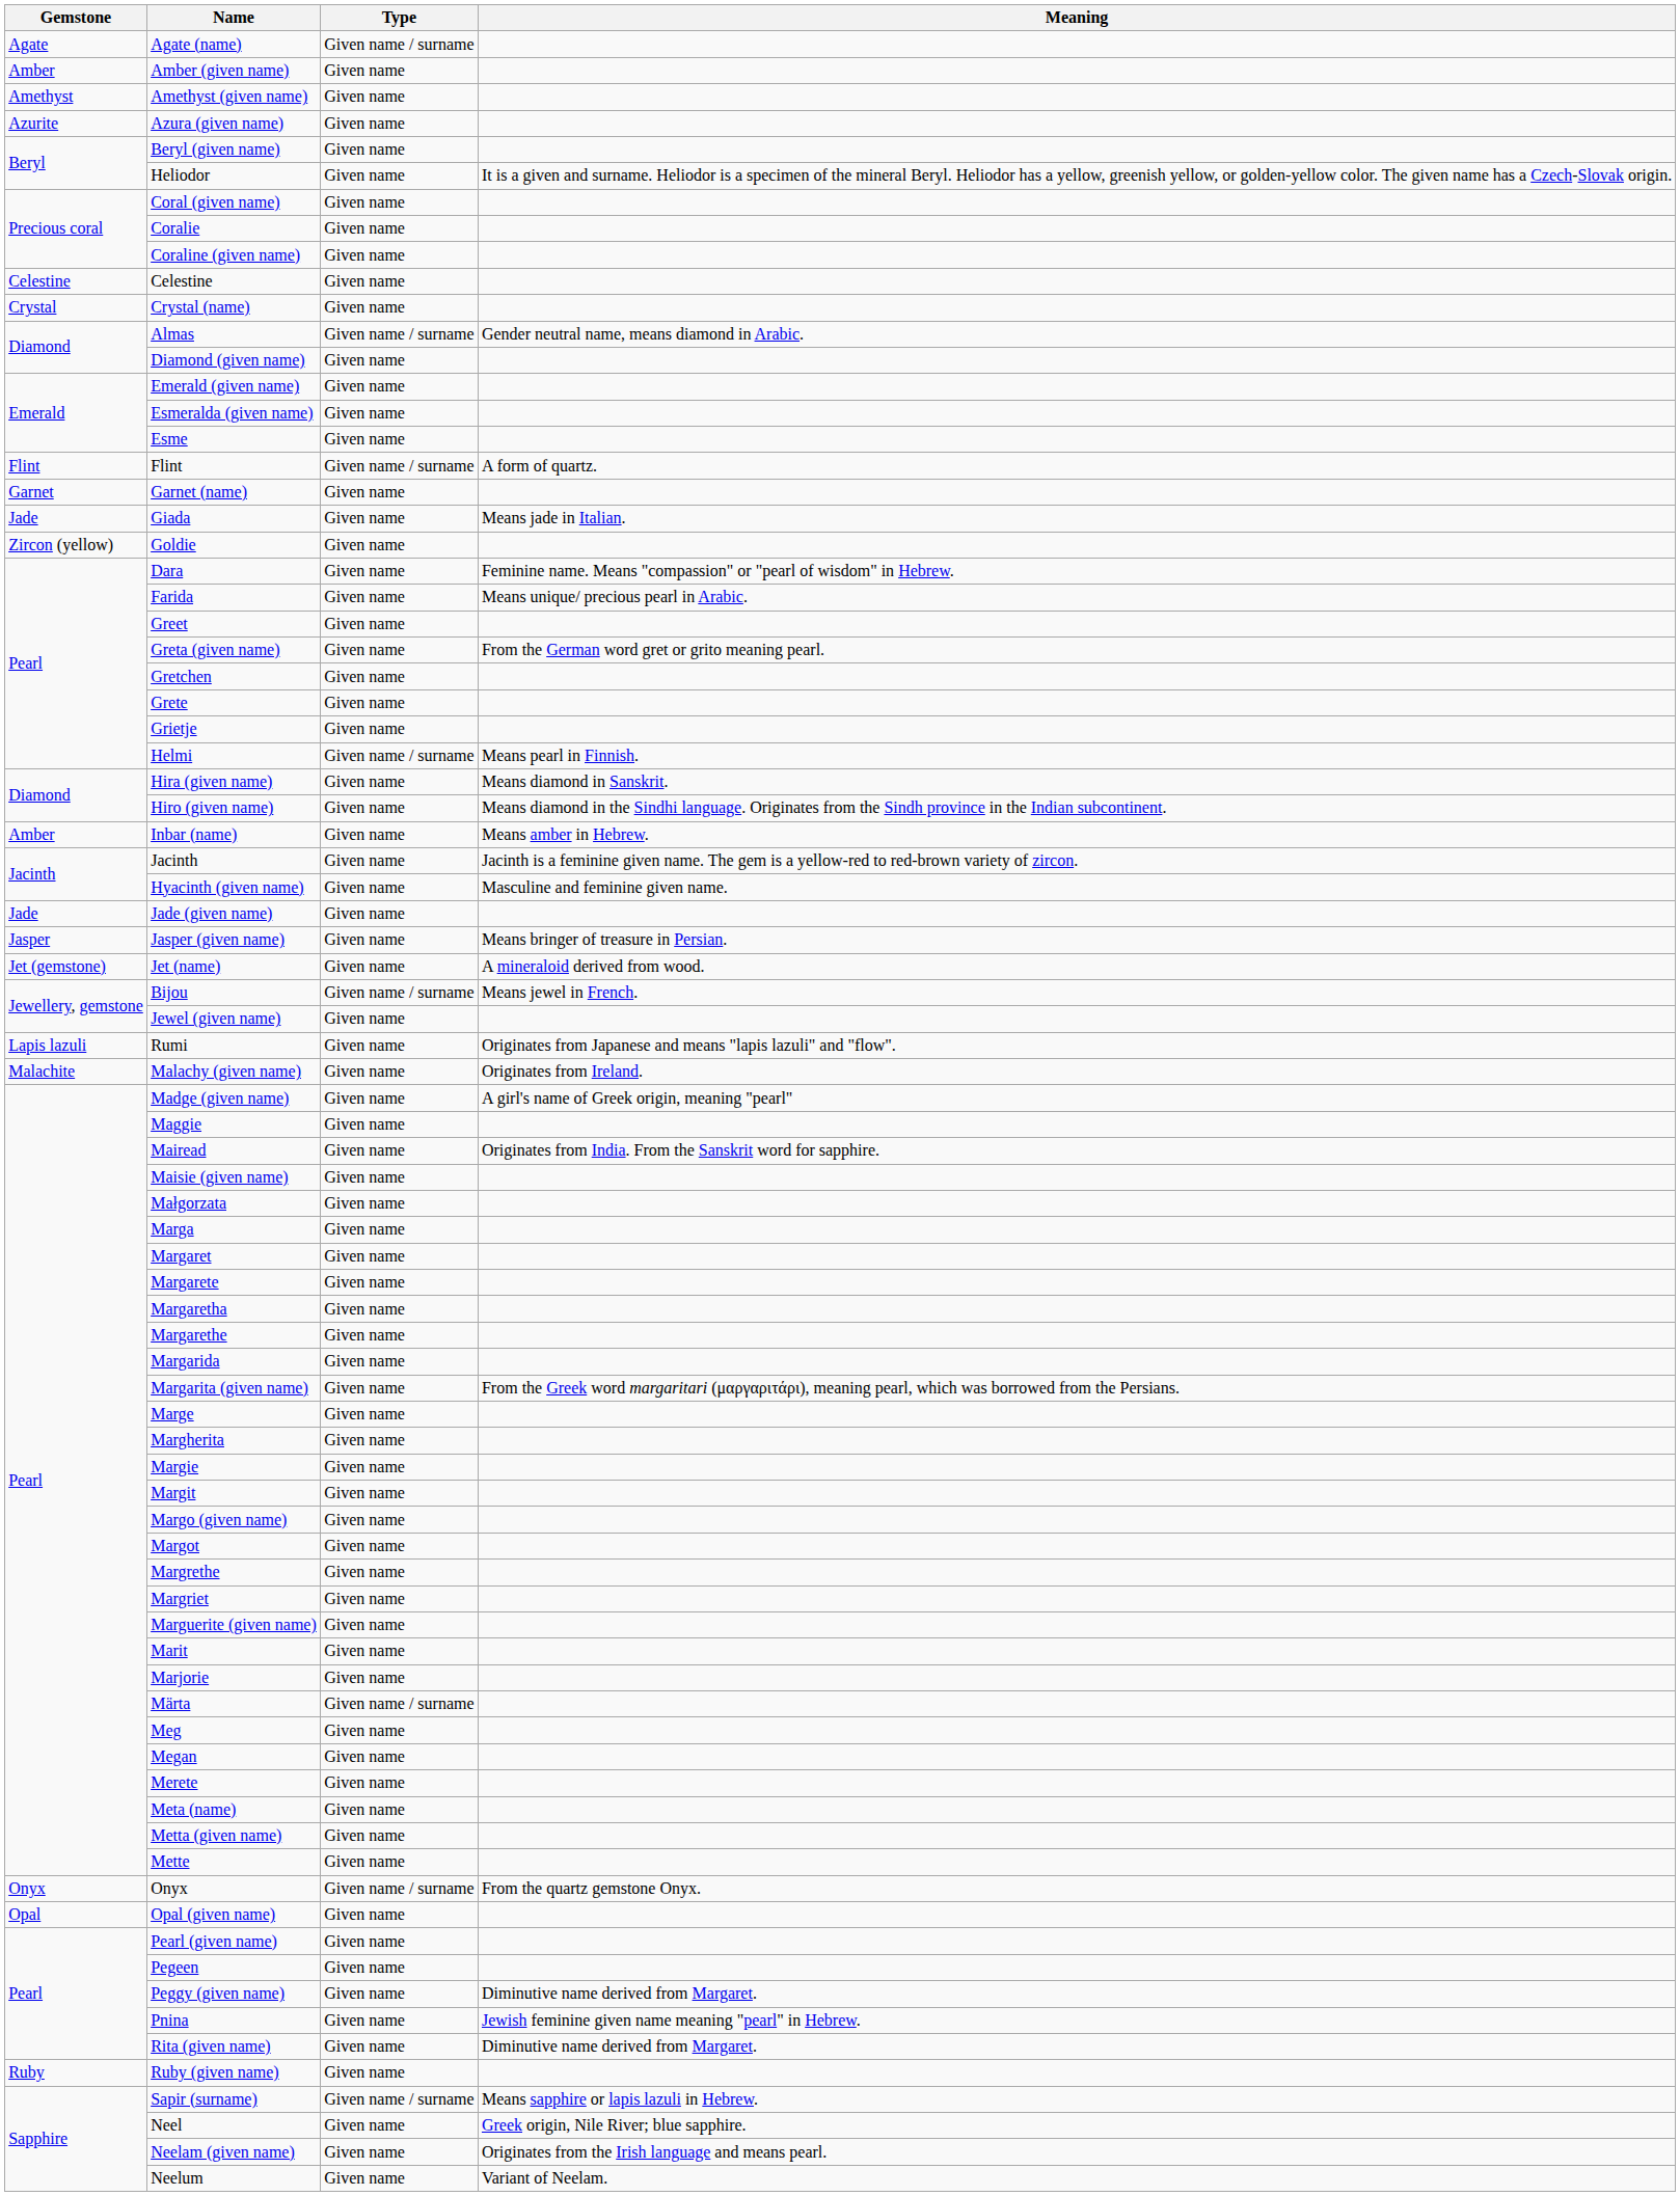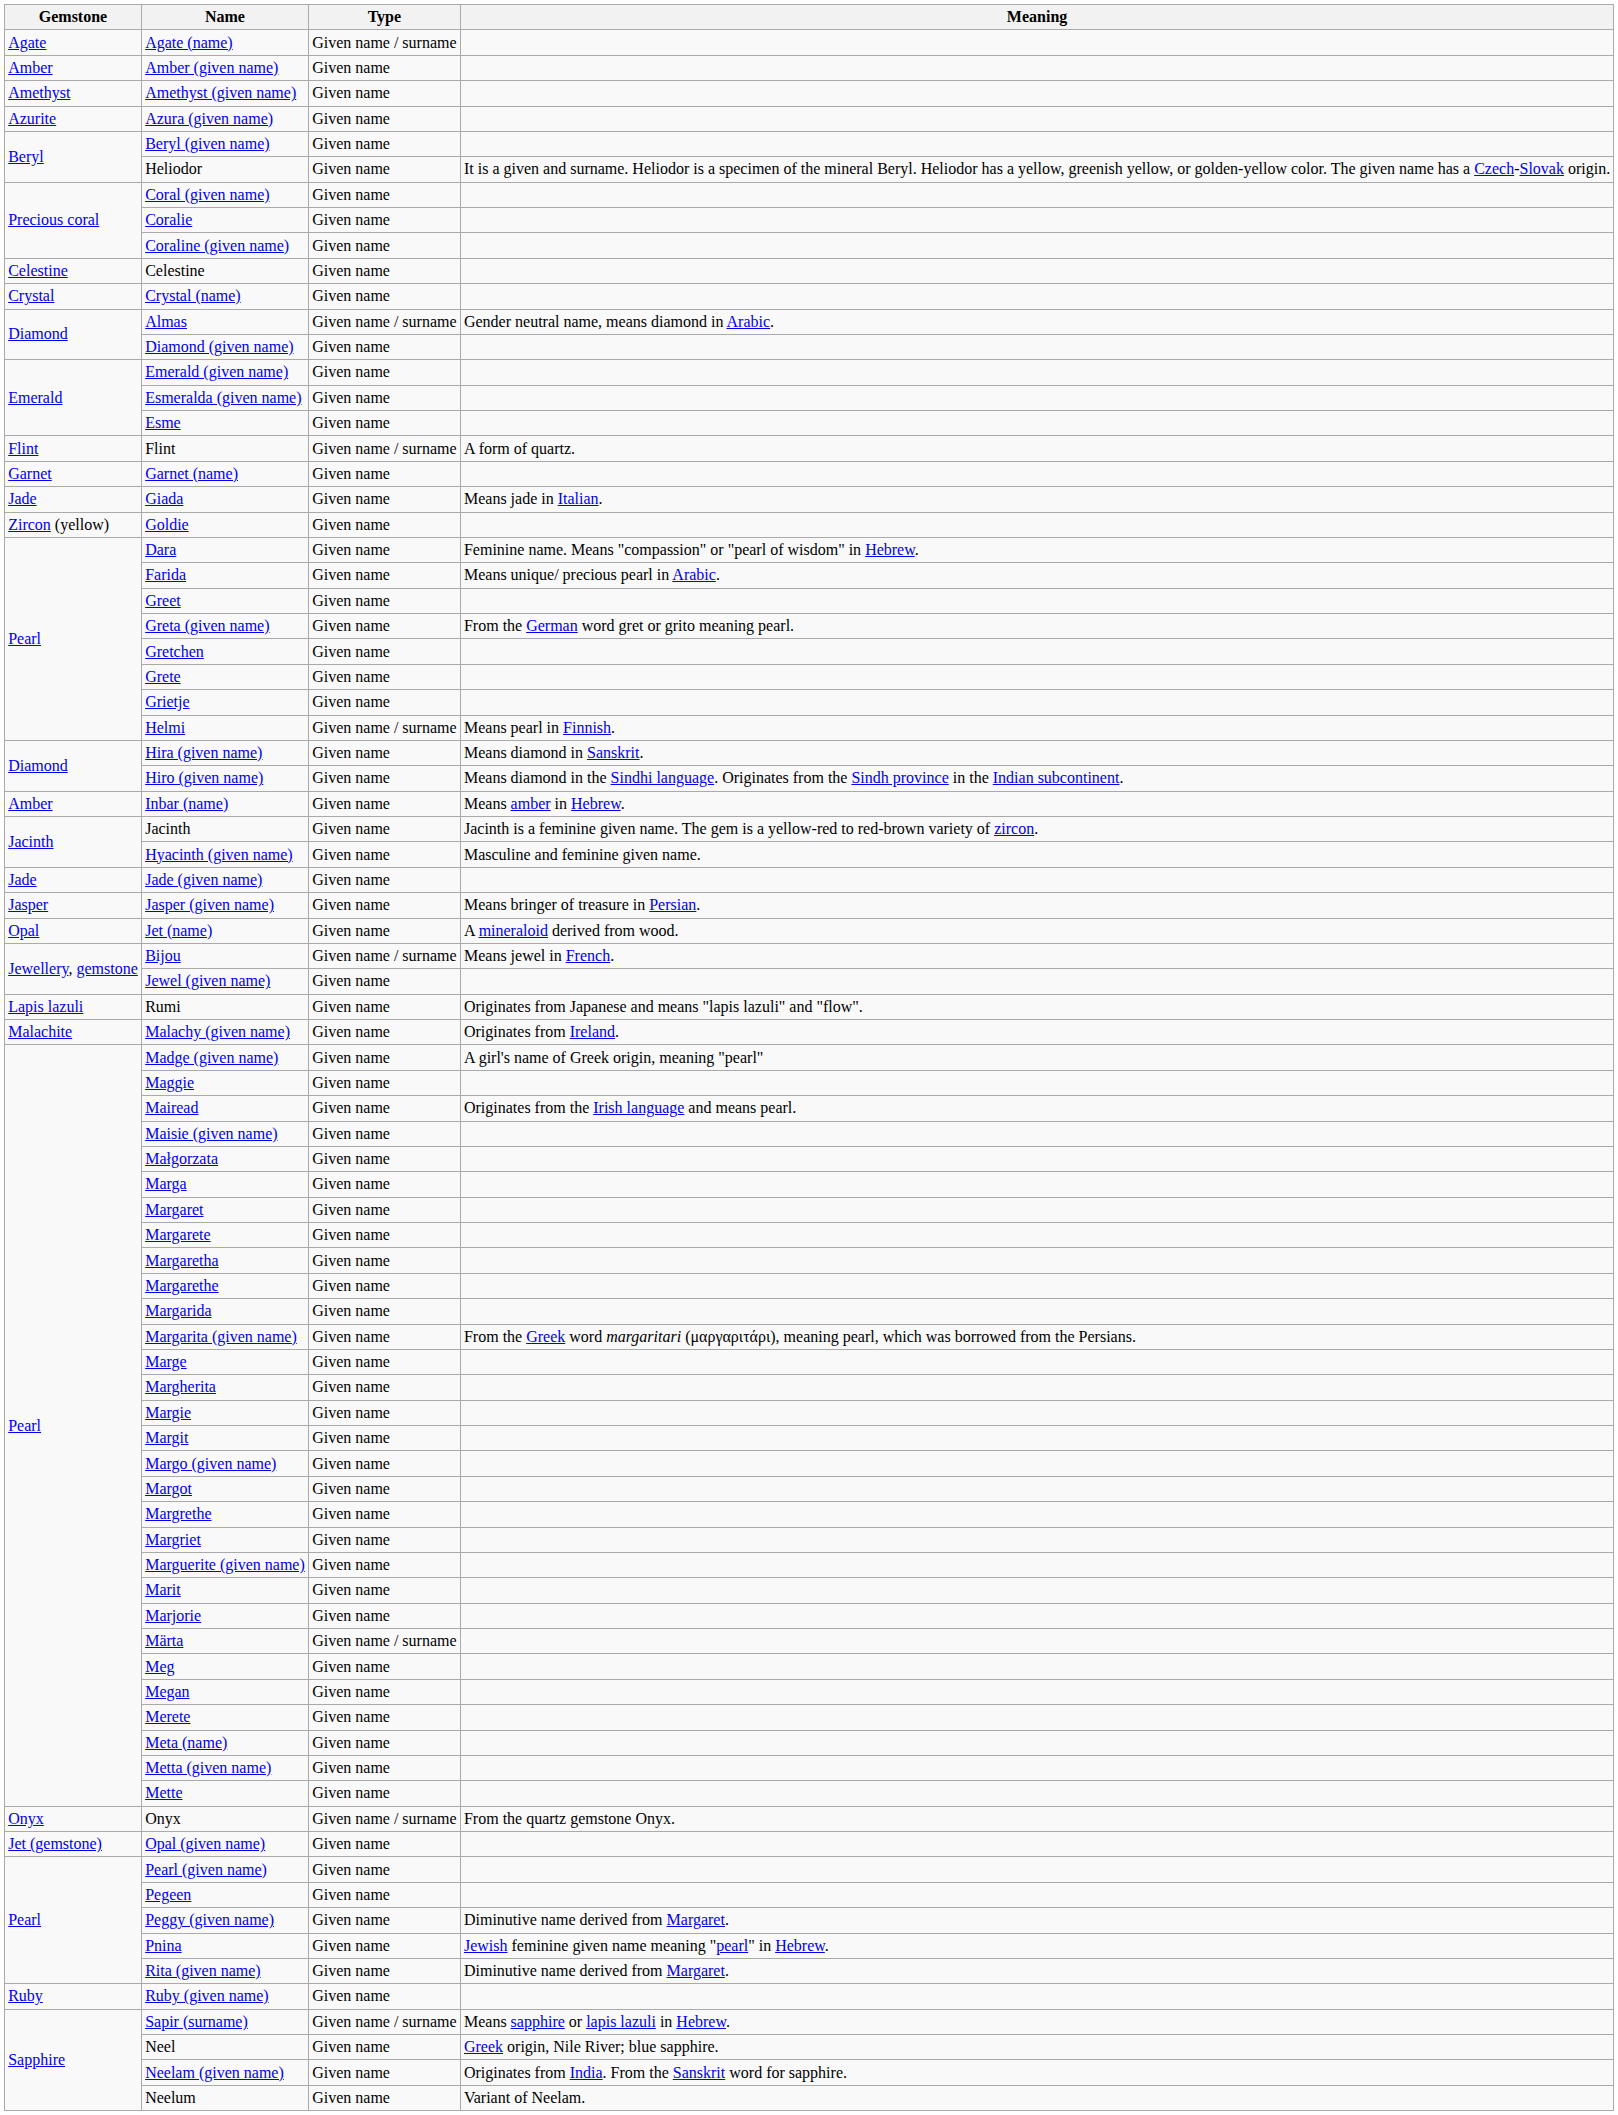Jet (name) | Gemstone: Jet (gemstone) -> Opal
Mairead | Meaning: Originates from India. From the Sanskrit word for sapphire. -> Originates from the Irish language and means pearl.
Opal (given name) | Gemstone: Opal -> Jet (gemstone)
Neelam (given name) | Meaning: Originates from the Irish language and means pearl. -> Originates from India. From the Sanskrit word for sapphire.
